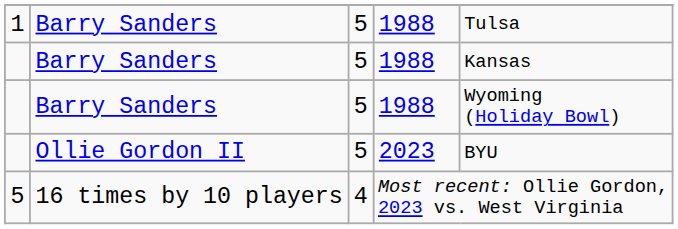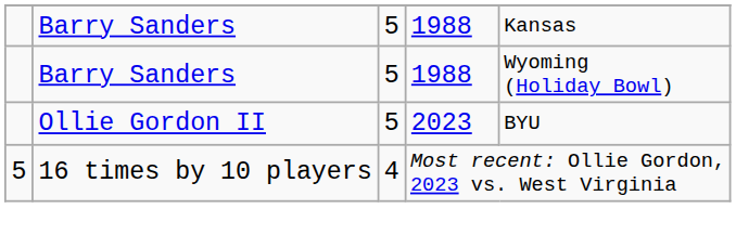- row: 1 | Barry Sanders | 5 | 1988 | Tulsa
